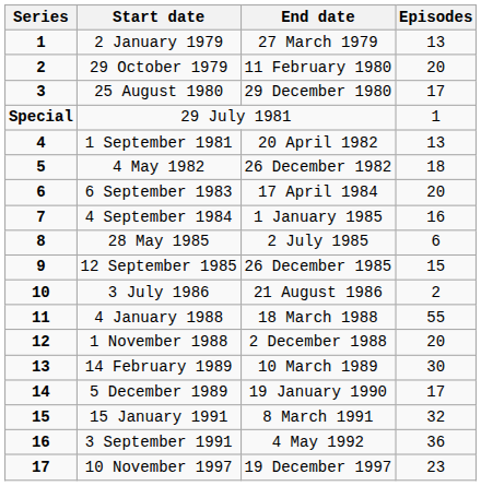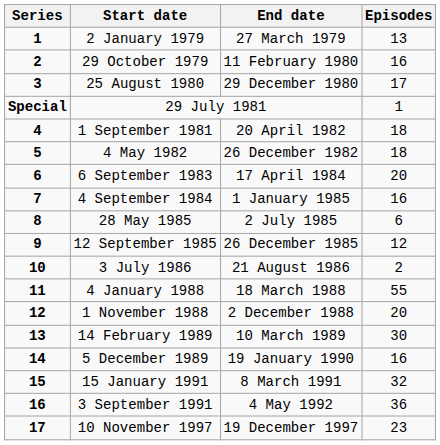29 October 1979 | Episodes: 20 -> 16
1 September 1981 | Episodes: 13 -> 18
12 September 1985 | Episodes: 15 -> 12
5 December 1989 | Episodes: 17 -> 16
